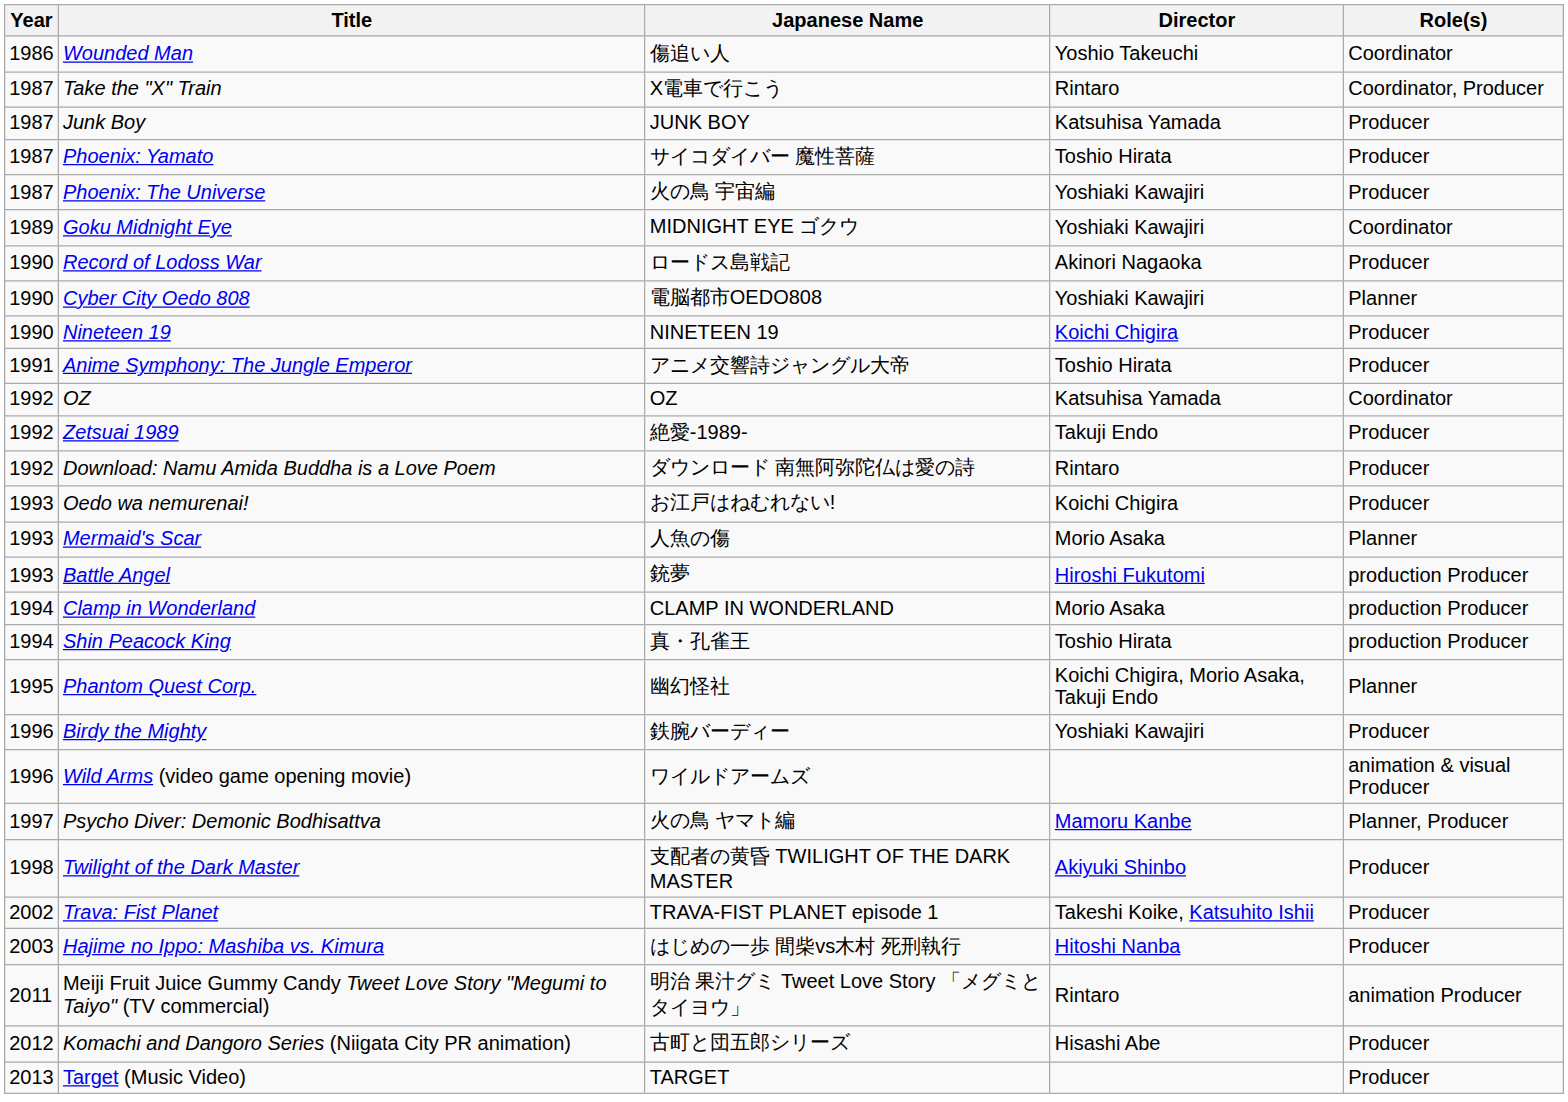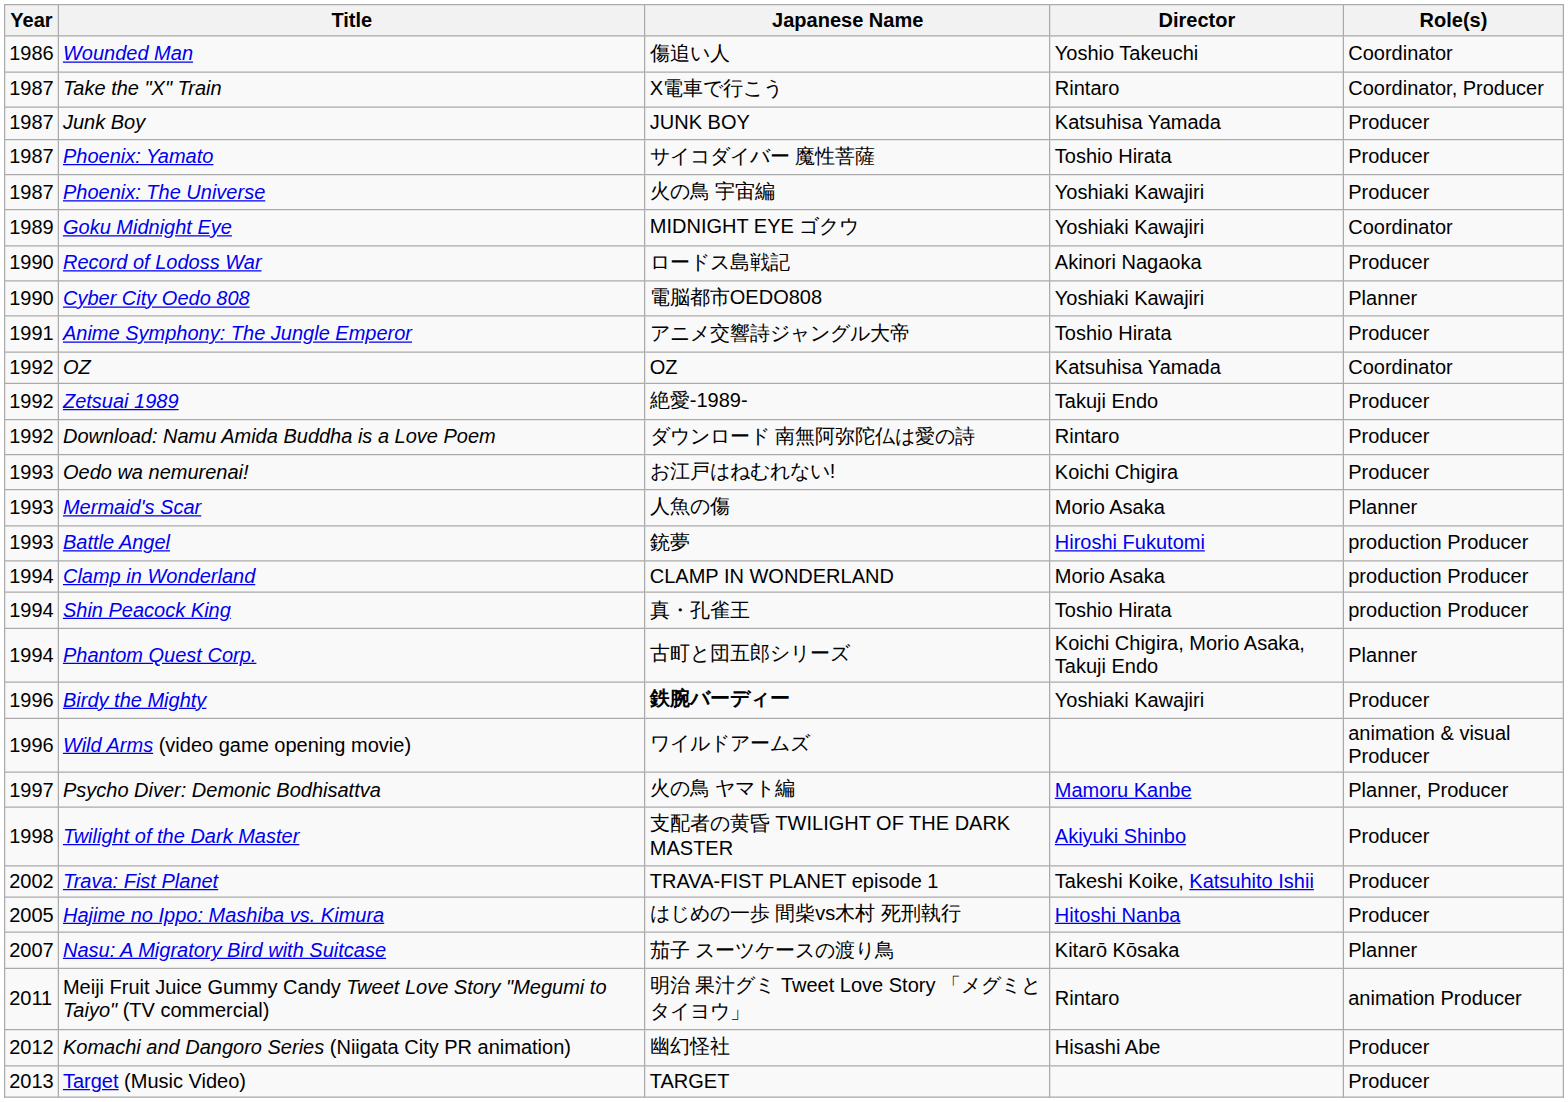- row: 1990 | Nineteen 19 | NINETEEN 19 | Koichi Chigira | Producer
Phantom Quest Corp. | Year: 1995 -> 1994
Phantom Quest Corp. | Japanese Name: 幽幻怪社 -> 古町と団五郎シリーズ
Birdy the Mighty | Japanese Name: normal -> bold
Hajime no Ippo: Mashiba vs. Kimura | Year: 2003 -> 2005
+ row: 2007 | Nasu: A Migratory Bird with Suitcase | 茄子 スーツケースの渡り鳥 | Kitarō Kōsaka | Planner
Komachi and Dangoro Series (Niigata City PR animation) | Japanese Name: 古町と団五郎シリーズ -> 幽幻怪社
